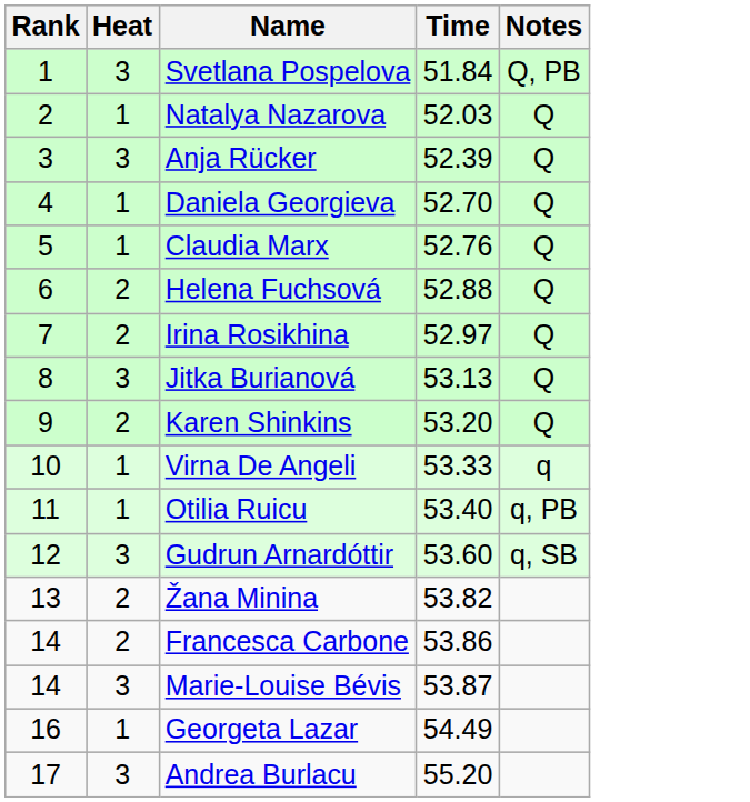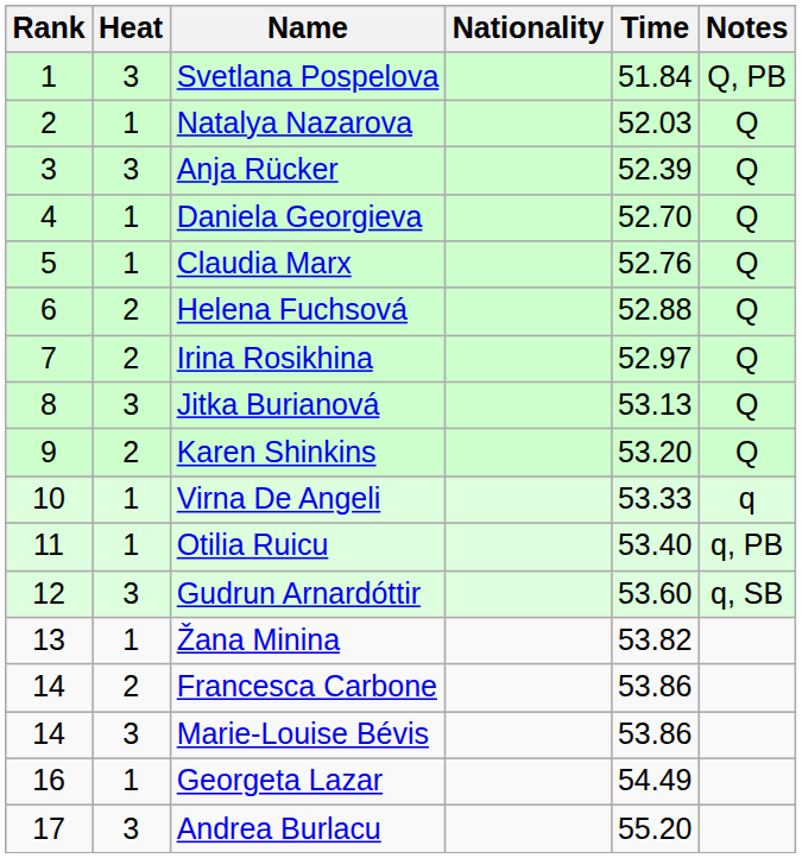+ column: Nationality
Žana Minina | Heat: 2 -> 1
Marie-Louise Bévis | Time: 53.87 -> 53.86
